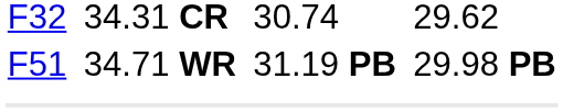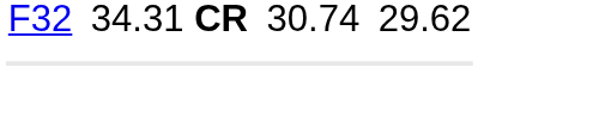- row: F51 | 34.71 WR | 31.19 PB | 29.98 PB
